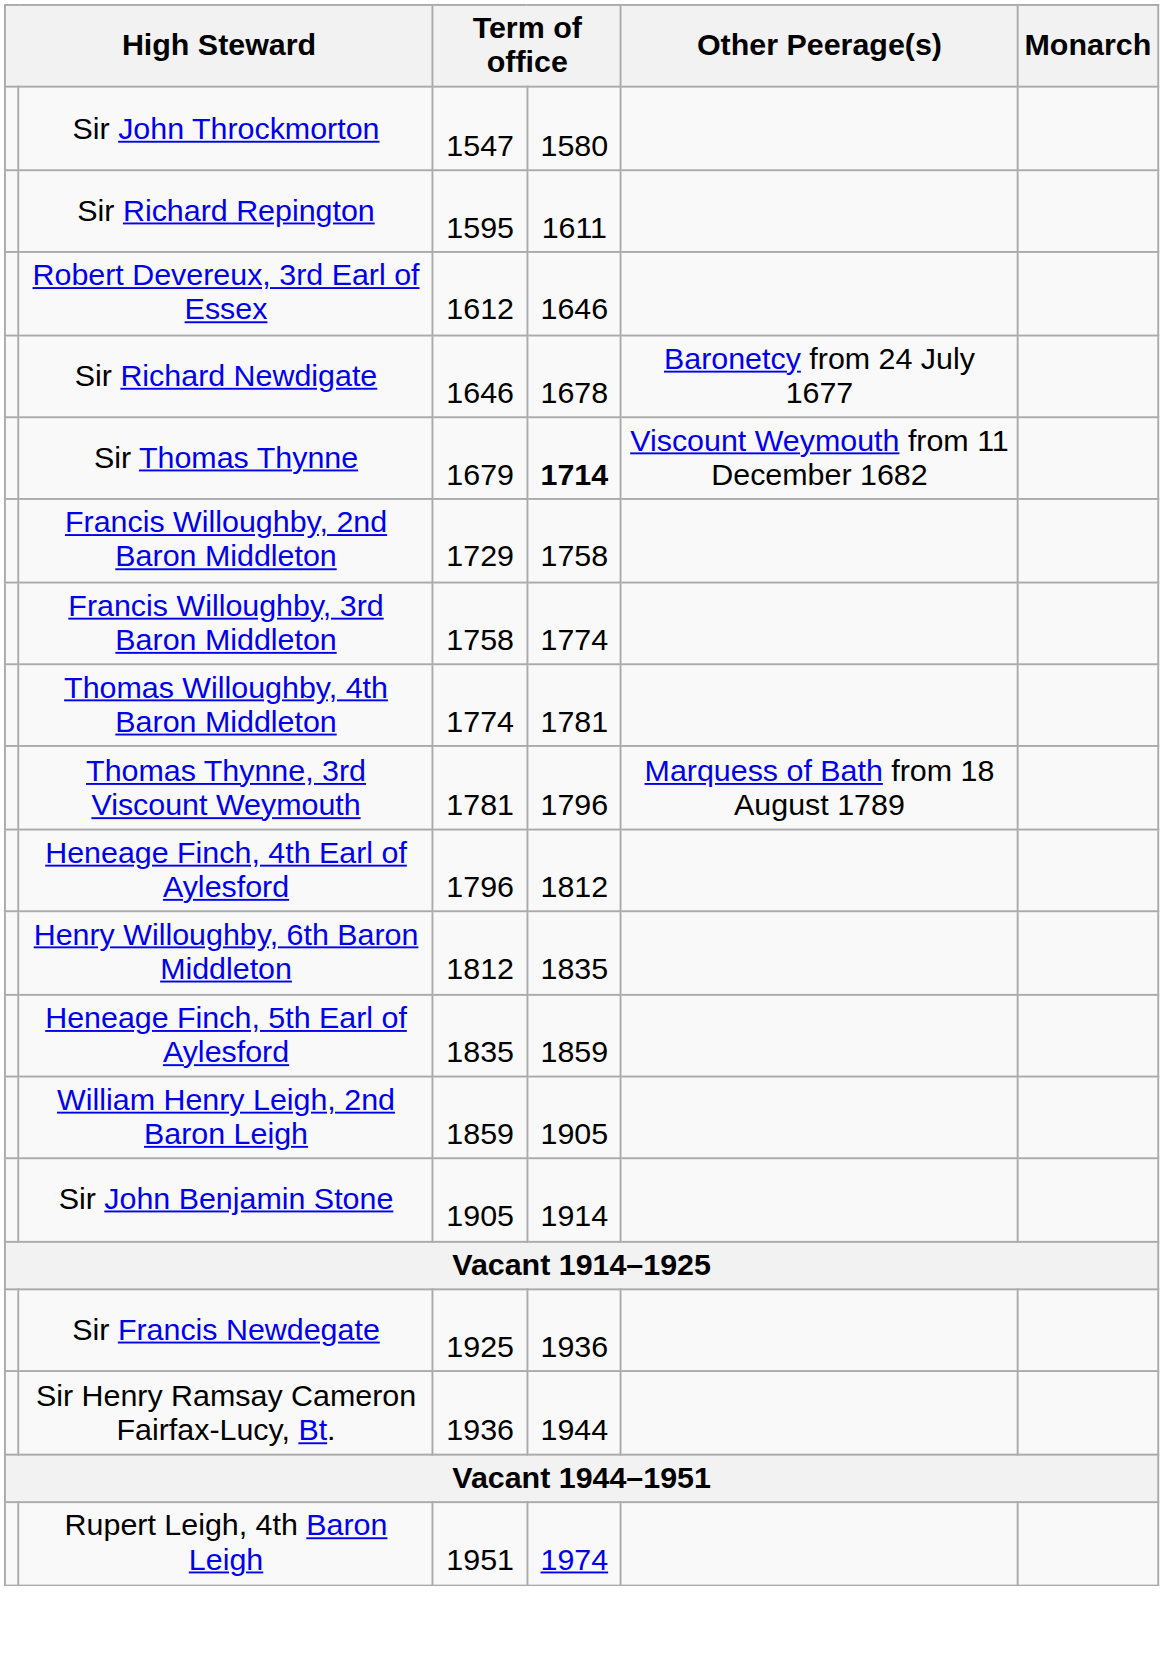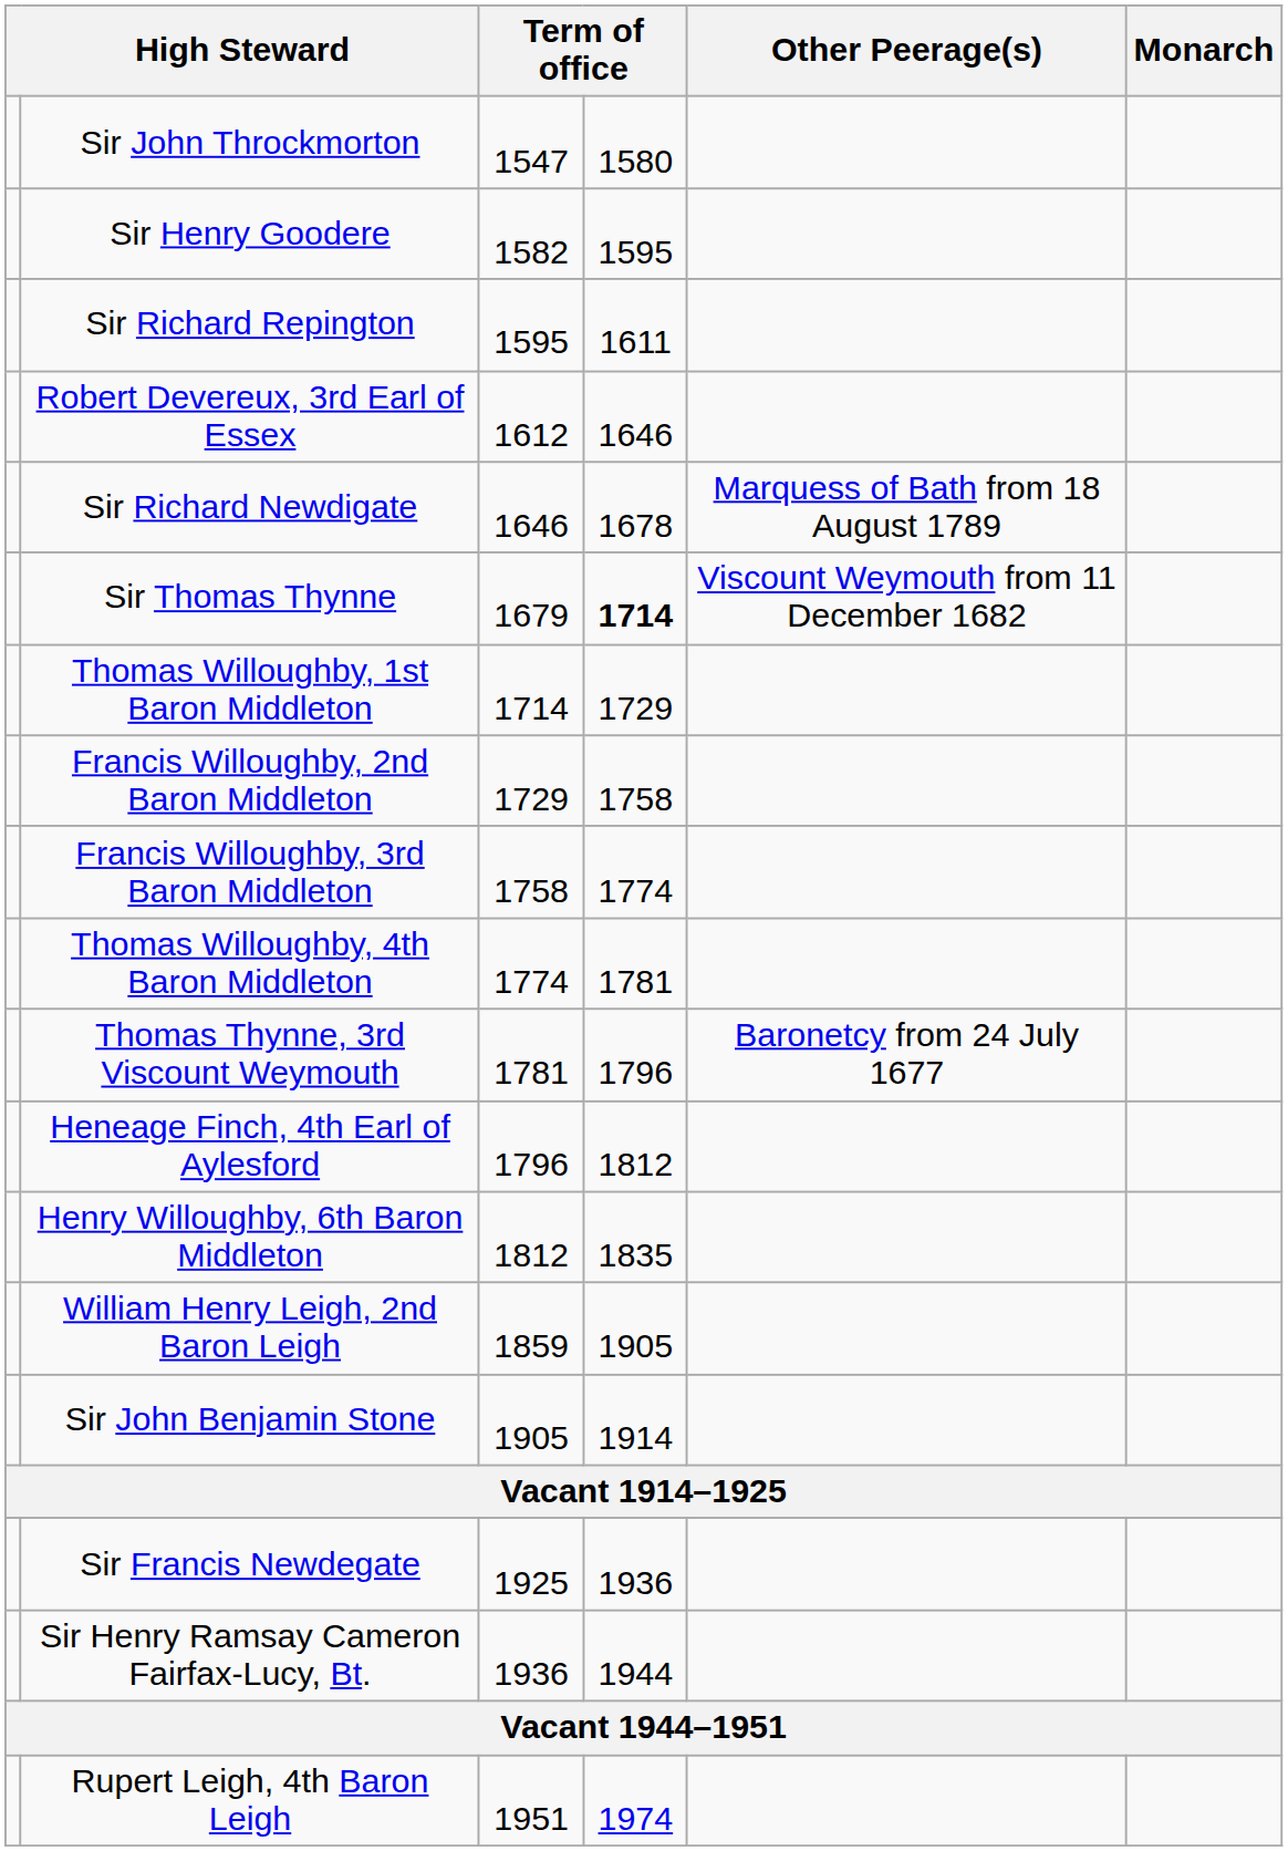+ row: Sir Henry Goodere | 1582 | 1595
Sir Richard Newdigate | Other Peerage(s): Baronetcy from 24 July 1677 -> Marquess of Bath from 18 August 1789
+ row: Thomas Willoughby, 1st Baron Middleton | 1714 | 1729
Thomas Thynne, 3rd Viscount Weymouth | Other Peerage(s): Marquess of Bath from 18 August 1789 -> Baronetcy from 24 July 1677
- row: Heneage Finch, 5th Earl of Aylesford | 1835 | 1859
